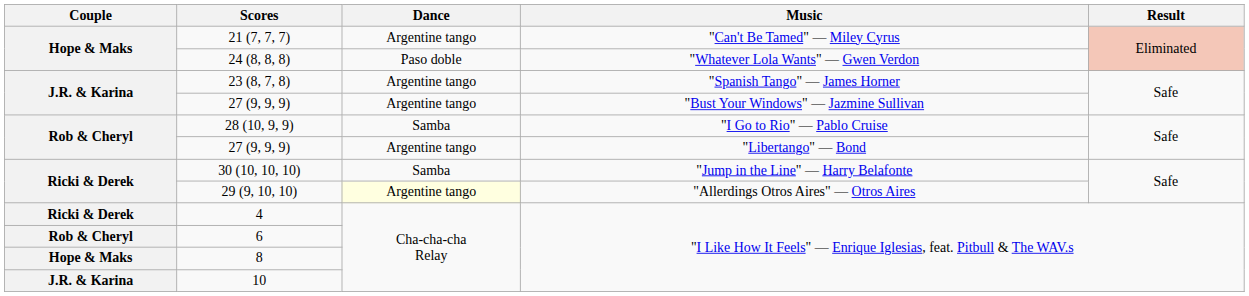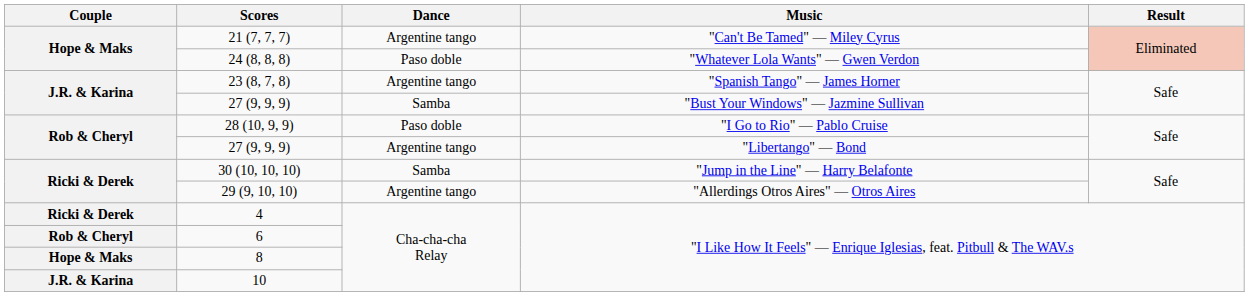27 (9, 9, 9) / "Bust Your Windows" — Jazmine Sullivan | Dance: Argentine tango -> Samba
28 (10, 9, 9) | Dance: Samba -> Paso doble
29 (9, 10, 10) | Dance: lightyellow background -> no background
